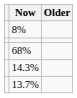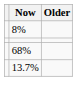- row: 14.3%
